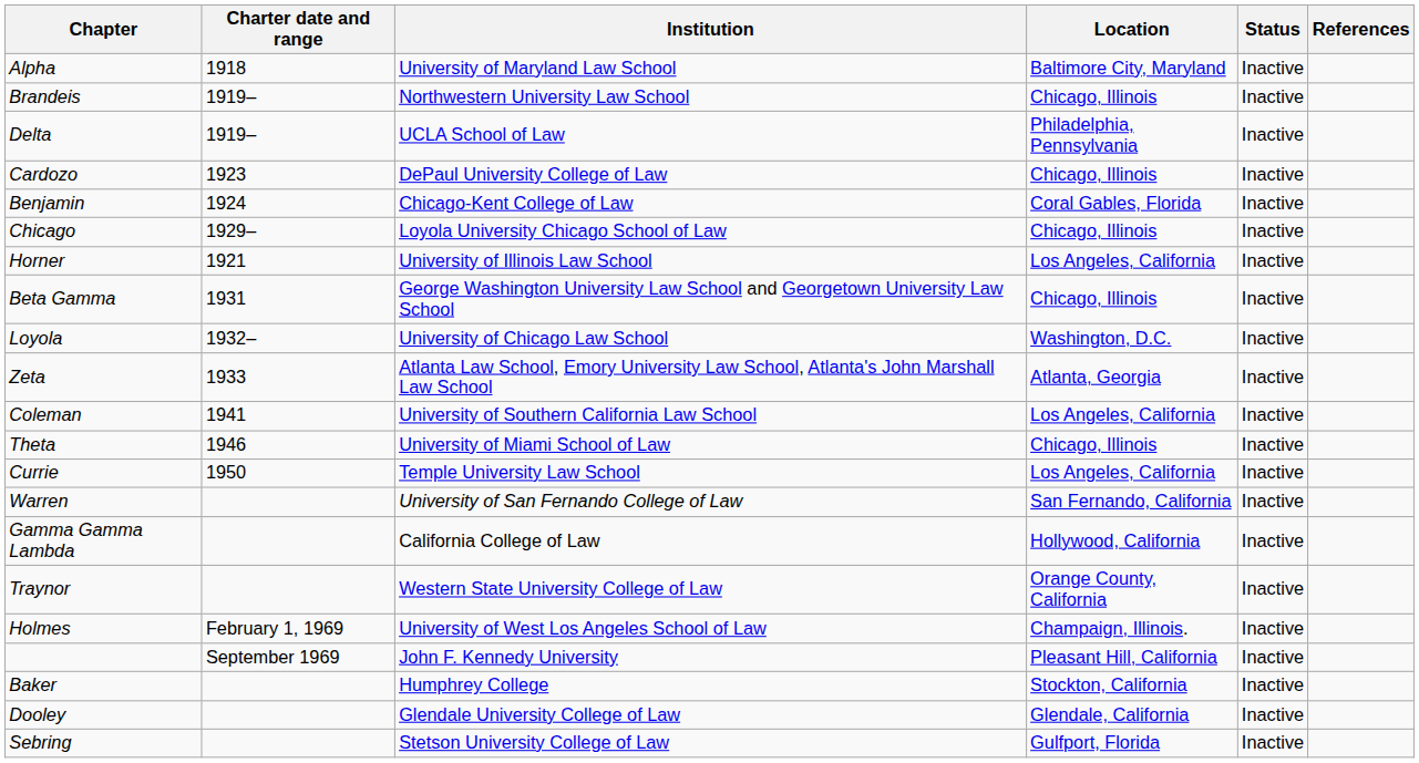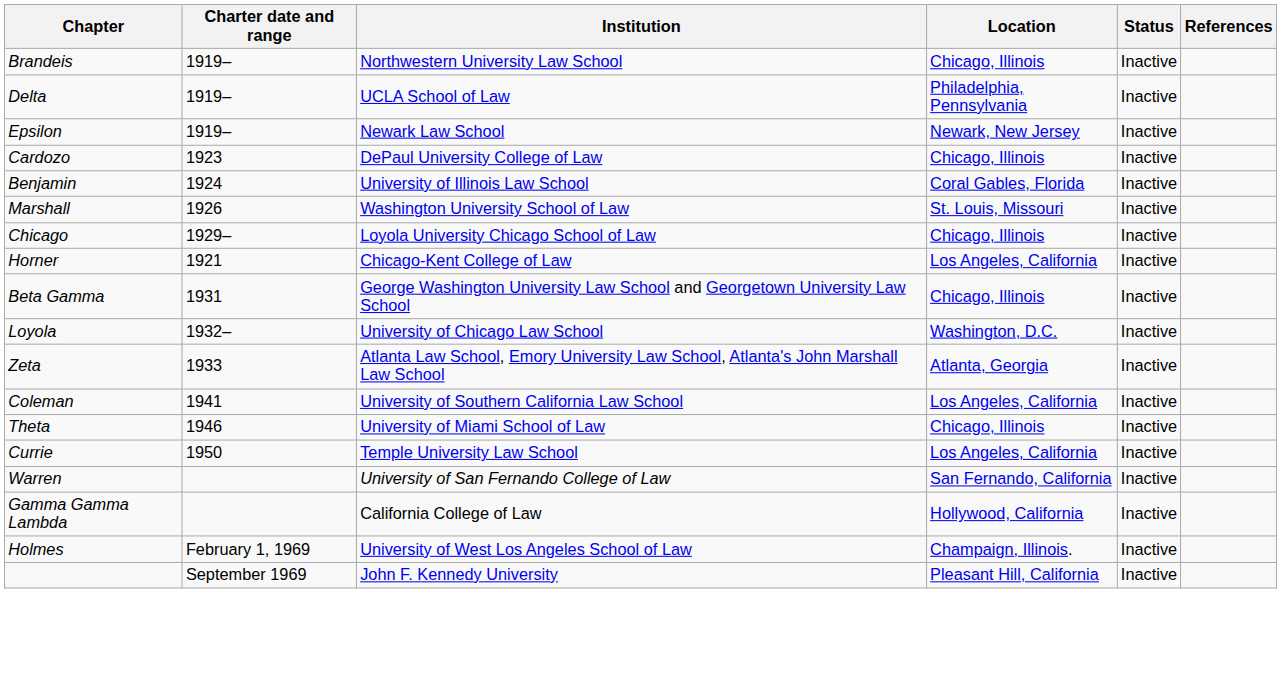- row: Alpha | 1918 | University of Maryland Law School | Baltimore City, Maryland | Inactive
+ row: Epsilon | 1919– | Newark Law School | Newark, New Jersey | Inactive
Benjamin | Institution: Chicago-Kent College of Law -> University of Illinois Law School
+ row: Marshall | 1926 | Washington University School of Law | St. Louis, Missouri | Inactive
Horner | Institution: University of Illinois Law School -> Chicago-Kent College of Law
- row: Traynor | Western State University College of Law | Orange County, California | Inactive
- row: Baker | Humphrey College | Stockton, California | Inactive
- row: Dooley | Glendale University College of Law | Glendale, California | Inactive
- row: Sebring | Stetson University College of Law | Gulfport, Florida | Inactive
